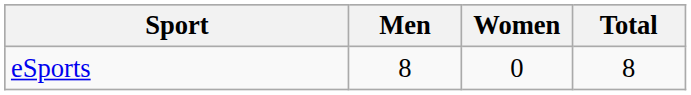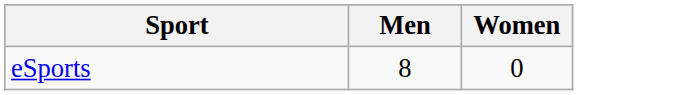- column: Total | 8
